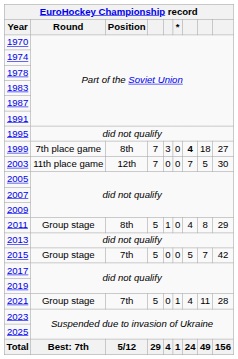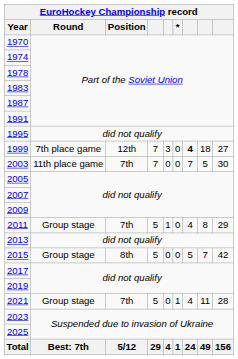1999 | Position: 8th -> 12th
2003 | Position: 12th -> 7th
2011 | Position: 8th -> 7th
2015 | Position: 7th -> 8th
